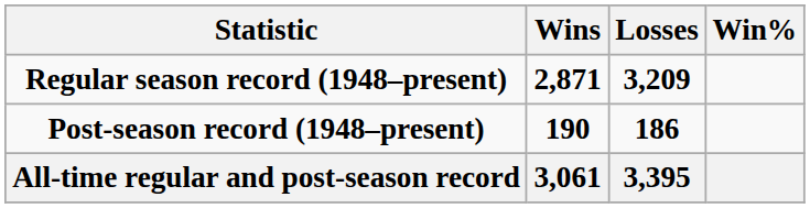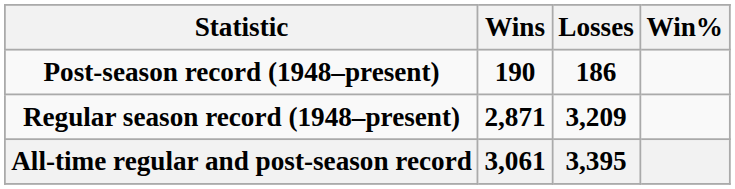rows swapped: Regular season record (1948–present) <-> Post-season record (1948–present)
